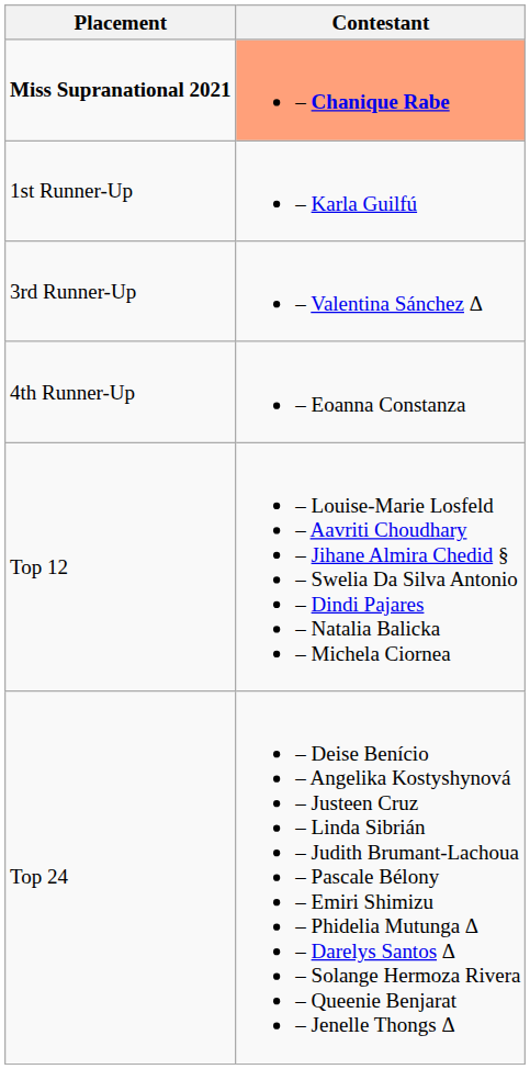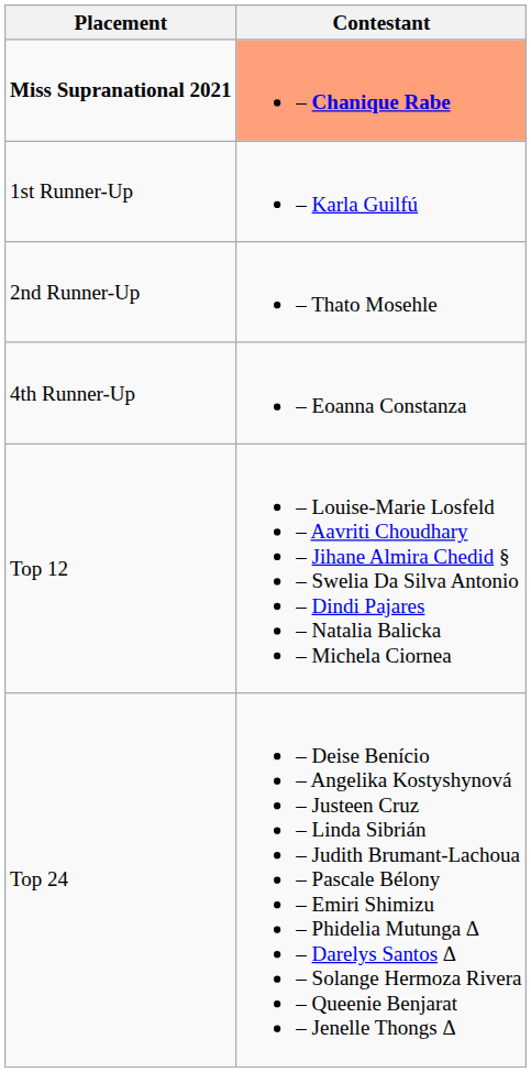+ row: 2nd Runner-Up | – Thato Mosehle
- row: 3rd Runner-Up | – Valentina Sánchez Δ
